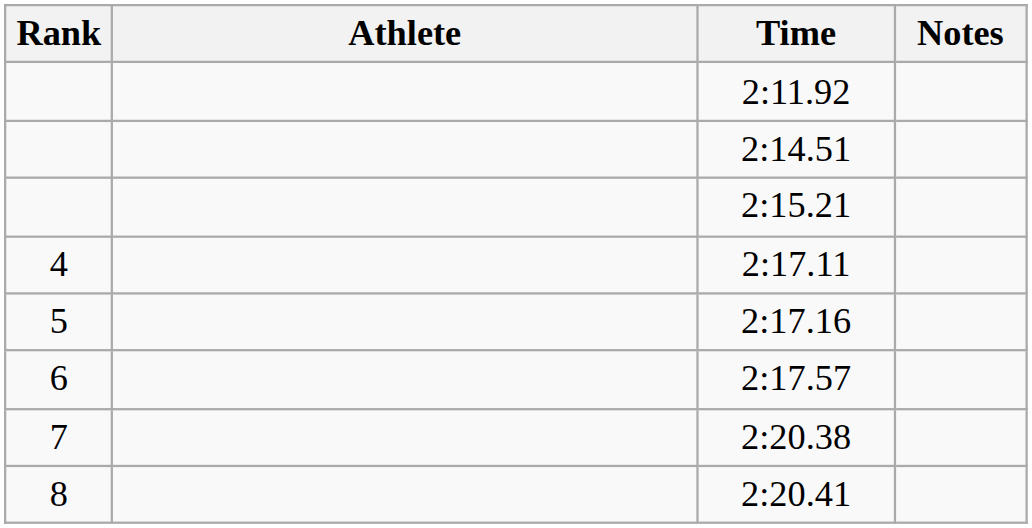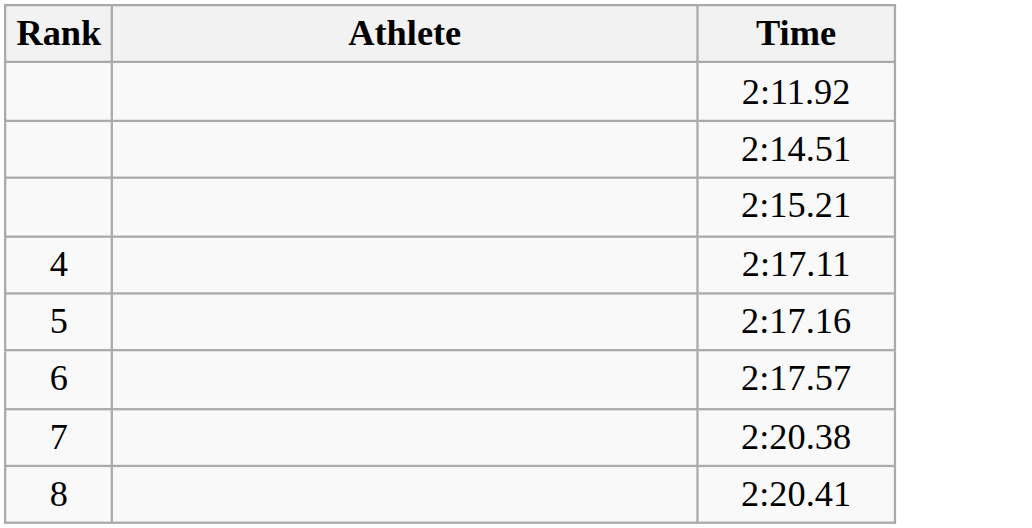- column: Notes
